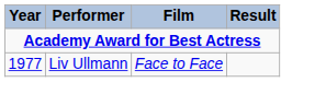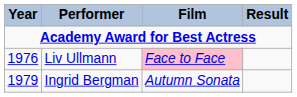Liv Ullmann | Year: 1977 -> 1976
Liv Ullmann | Film: no background -> pink background
+ row: 1979 | Ingrid Bergman | Autumn Sonata
